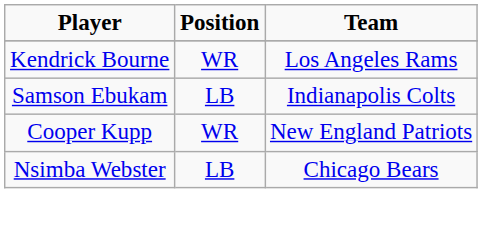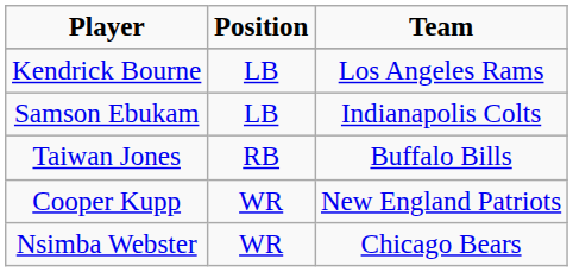Kendrick Bourne | Position: WR -> LB
+ row: Taiwan Jones | RB | Buffalo Bills
Nsimba Webster | Position: LB -> WR
